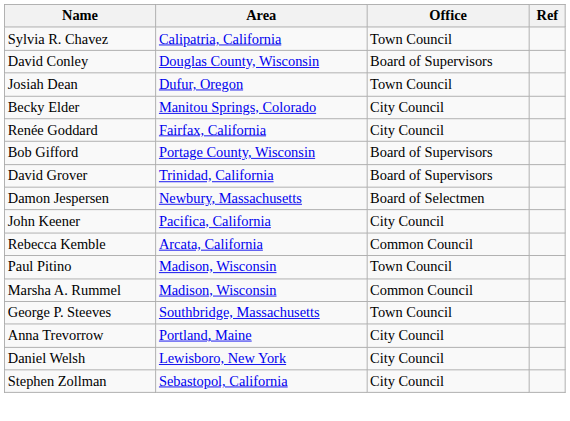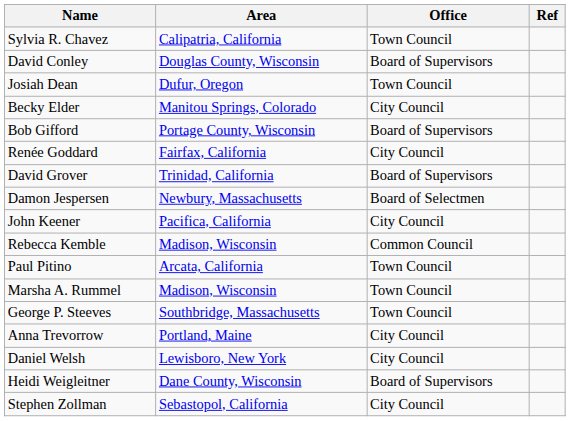rows swapped: Bob Gifford <-> Renée Goddard
Rebecca Kemble | Area: Arcata, California -> Madison, Wisconsin
Paul Pitino | Area: Madison, Wisconsin -> Arcata, California
Marsha A. Rummel | Office: Common Council -> Town Council
+ row: Heidi Weigleitner | Dane County, Wisconsin | Board of Supervisors
